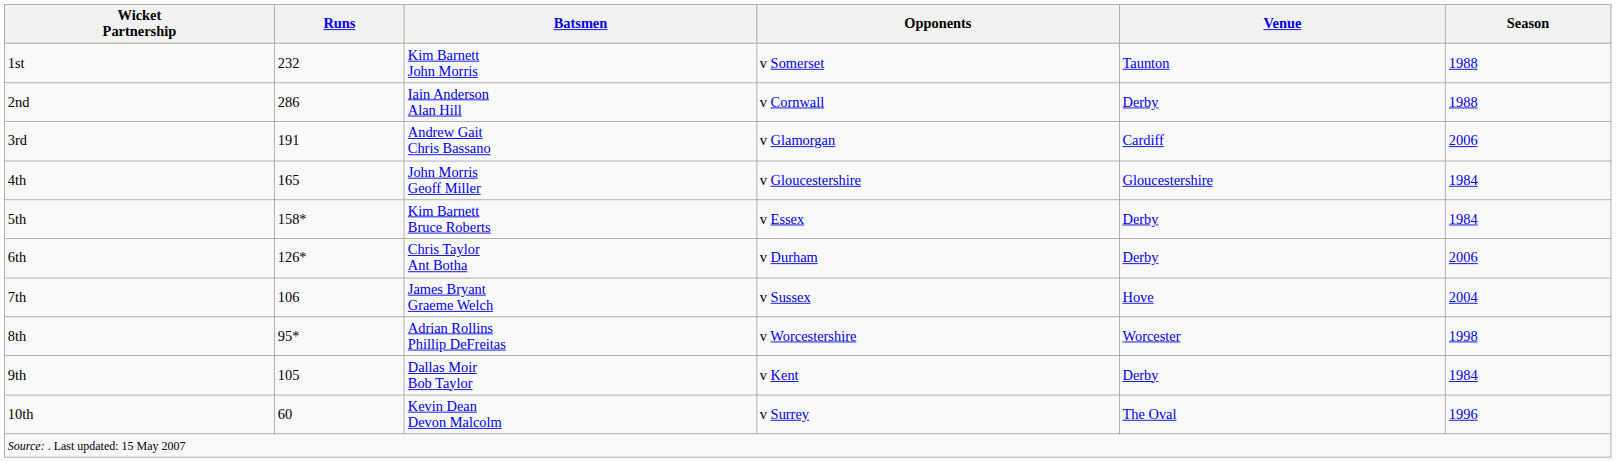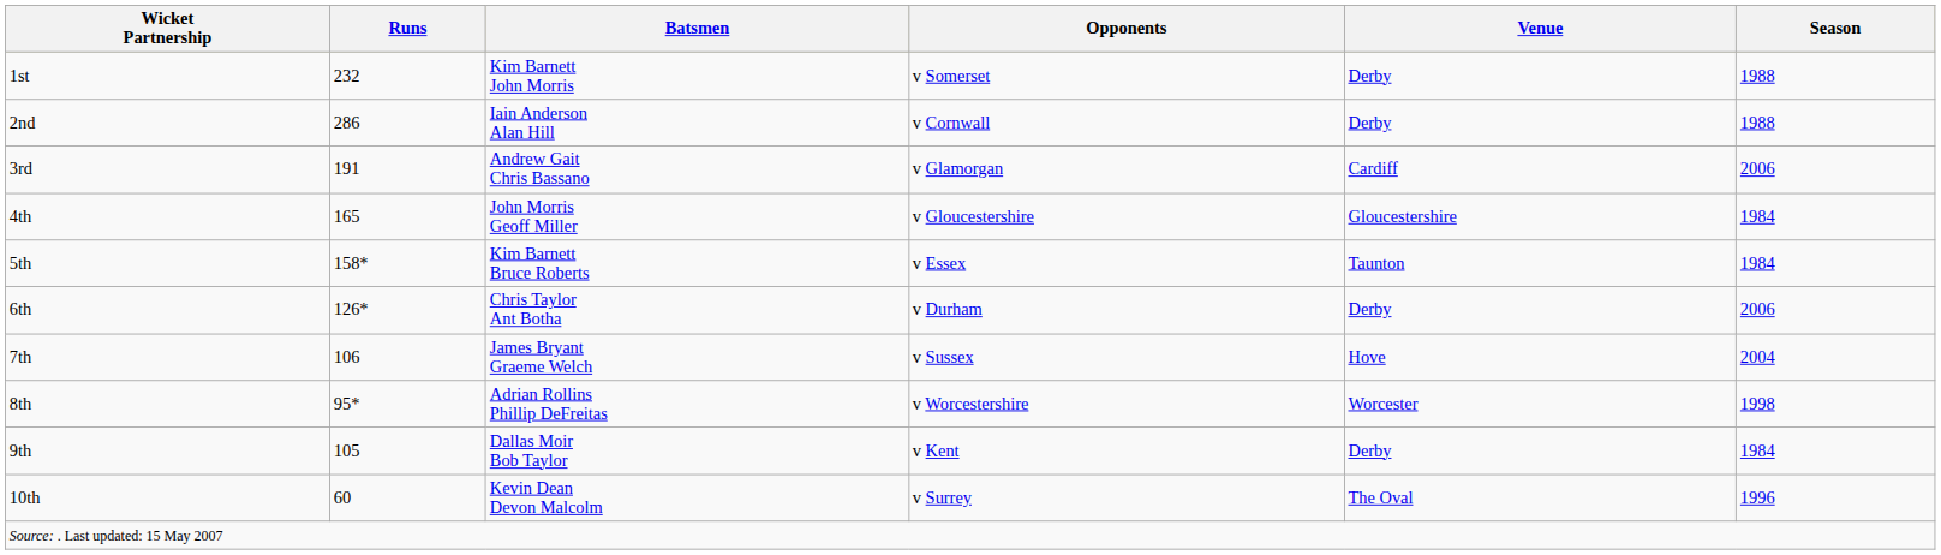1st | Venue: Taunton -> Derby
5th | Venue: Derby -> Taunton
